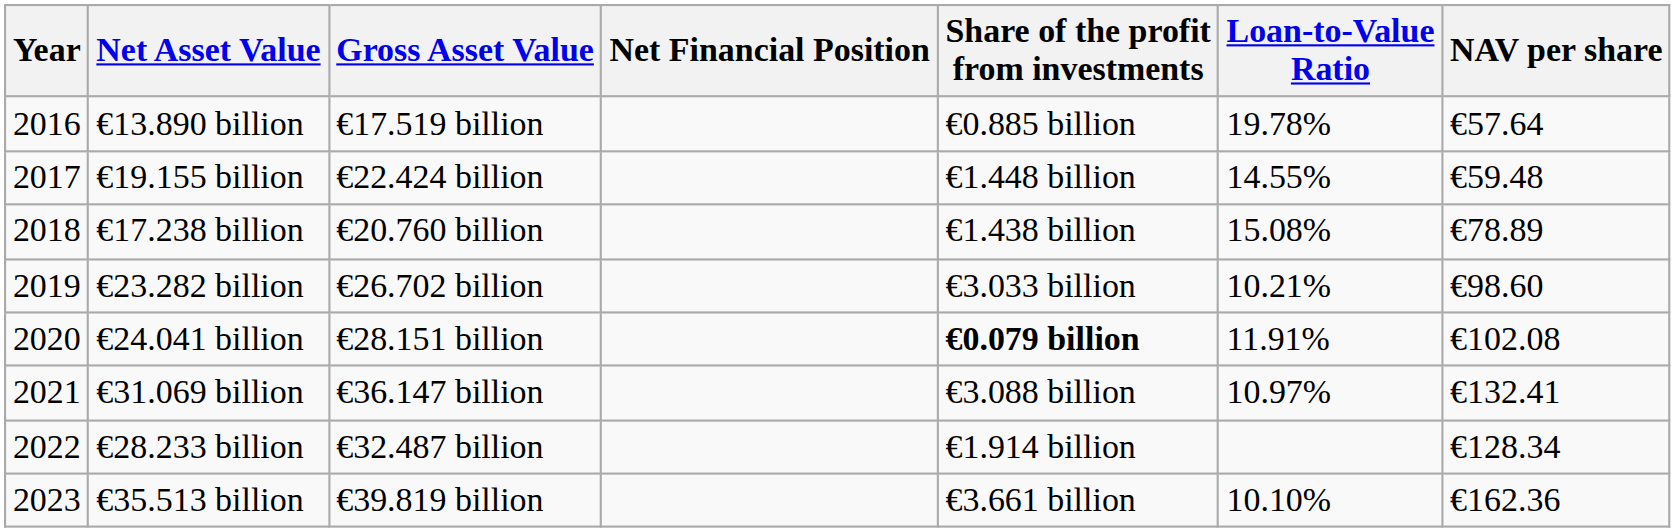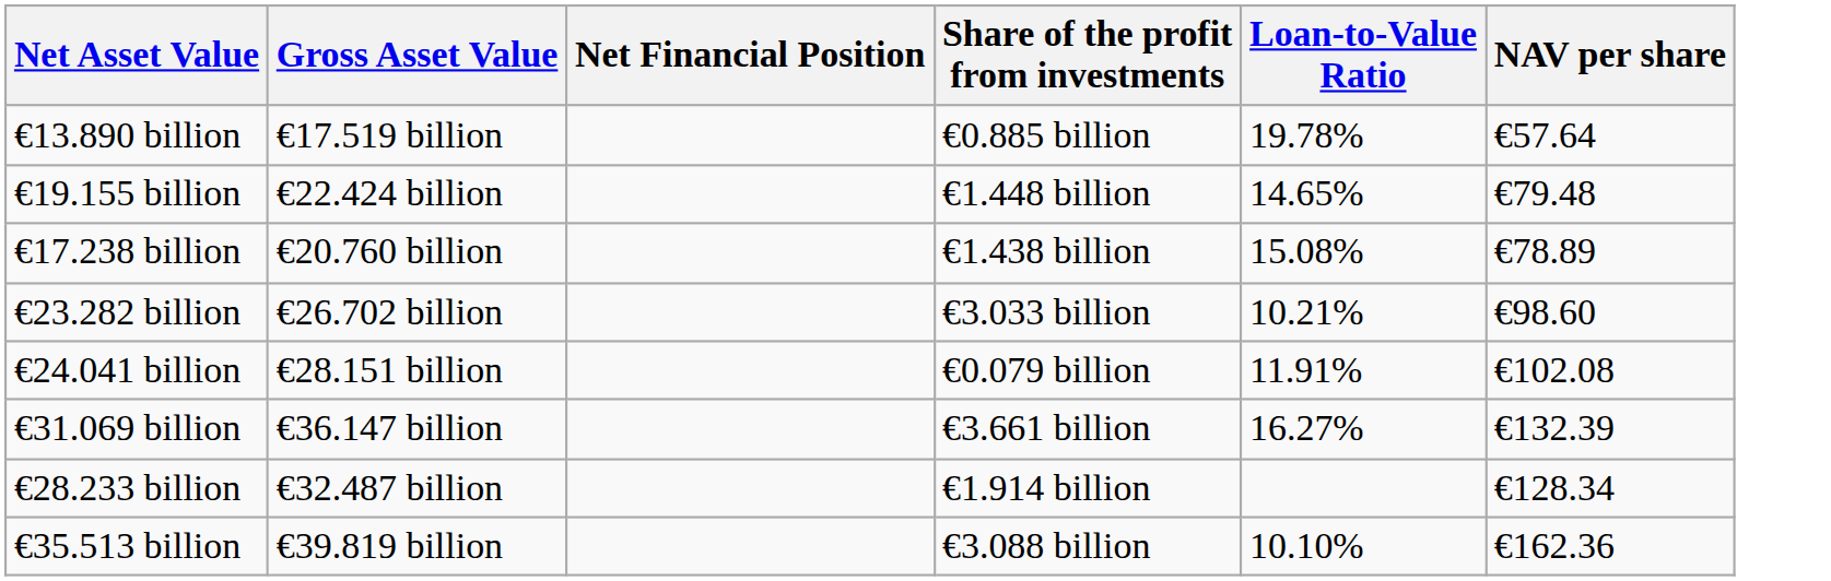- column: Year | 2016 | 2017 | 2018 | 2019 | 2020 | 2021 | 2022 | 2023
€19.155 billion | Loan-to-Value Ratio: 14.55% -> 14.65%
€19.155 billion | NAV per share: €59.48 -> €79.48
€24.041 billion | Share of the profit from investments: bold -> normal
€31.069 billion | Share of the profit from investments: €3.088 billion -> €3.661 billion
€31.069 billion | Loan-to-Value Ratio: 10.97% -> 16.27%
€31.069 billion | NAV per share: €132.41 -> €132.39
€35.513 billion | Share of the profit from investments: €3.661 billion -> €3.088 billion
